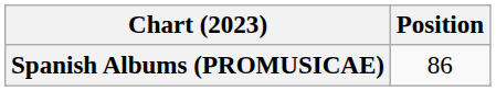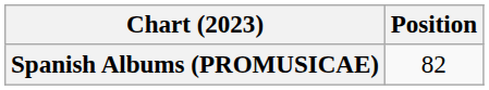Spanish Albums (PROMUSICAE) | Position: 86 -> 82
